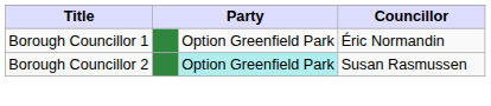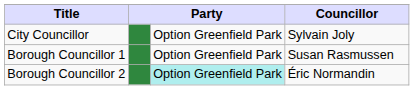+ row: City Councillor | Option Greenfield Park | Sylvain Joly
Borough Councillor 1 | Councillor: Éric Normandin -> Susan Rasmussen
Borough Councillor 2 | Councillor: Susan Rasmussen -> Éric Normandin
